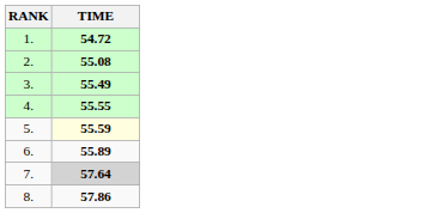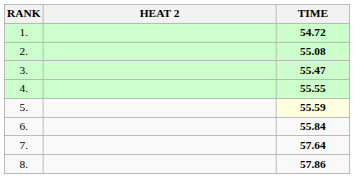+ column: HEAT 2
3. | TIME: 55.49 -> 55.47
6. | TIME: 55.89 -> 55.84
7. | TIME: lightgrey background -> no background
